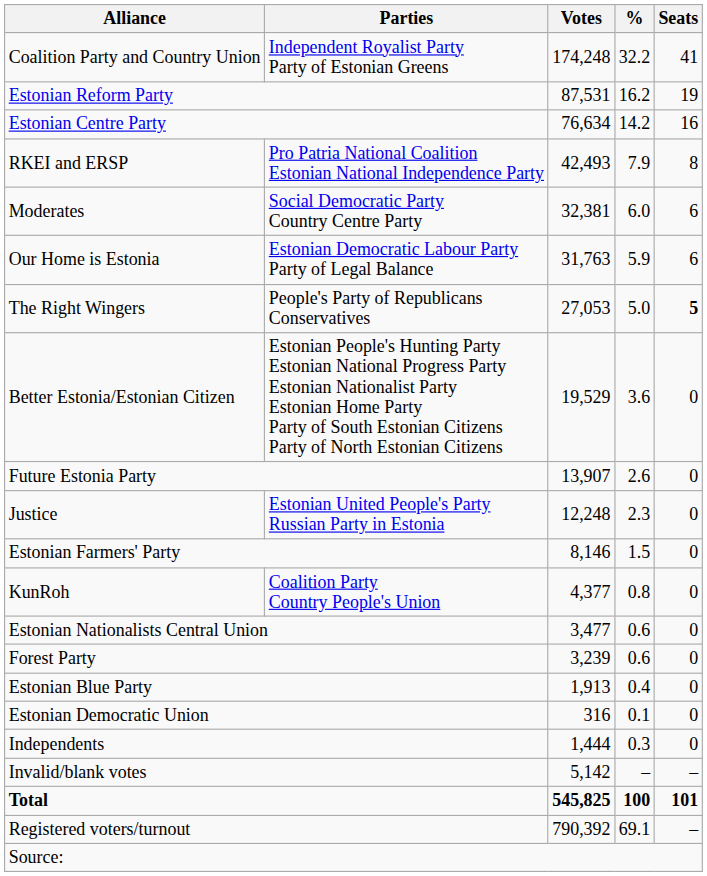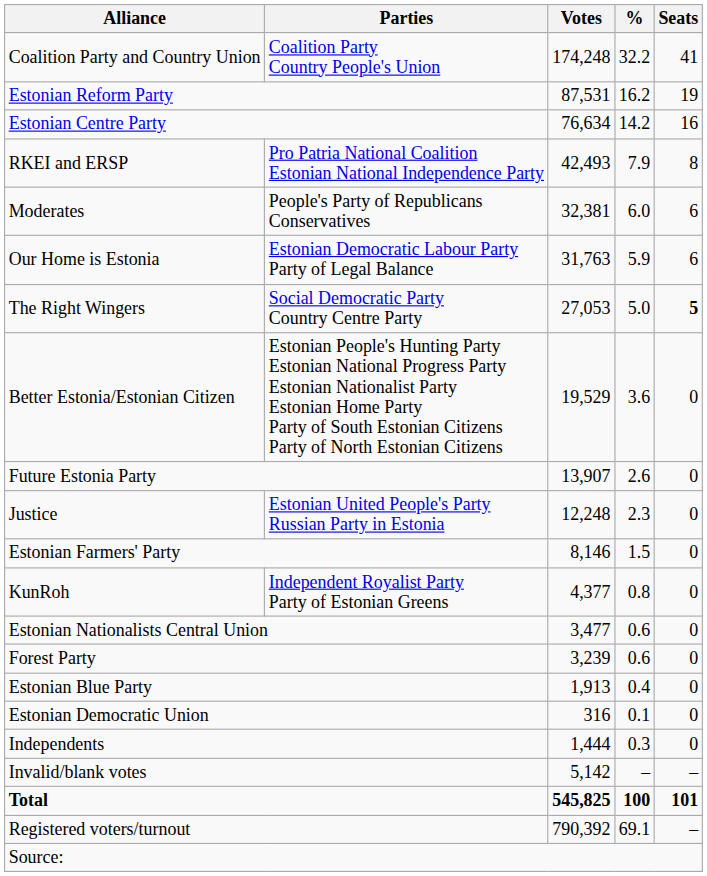Coalition Party and Country Union | Parties: Independent Royalist Party Party of Estonian Greens -> Coalition Party Country People's Union
Moderates | Parties: Social Democratic Party Country Centre Party -> People's Party of Republicans Conservatives
The Right Wingers | Parties: People's Party of Republicans Conservatives -> Social Democratic Party Country Centre Party
KunRoh | Parties: Coalition Party Country People's Union -> Independent Royalist Party Party of Estonian Greens
